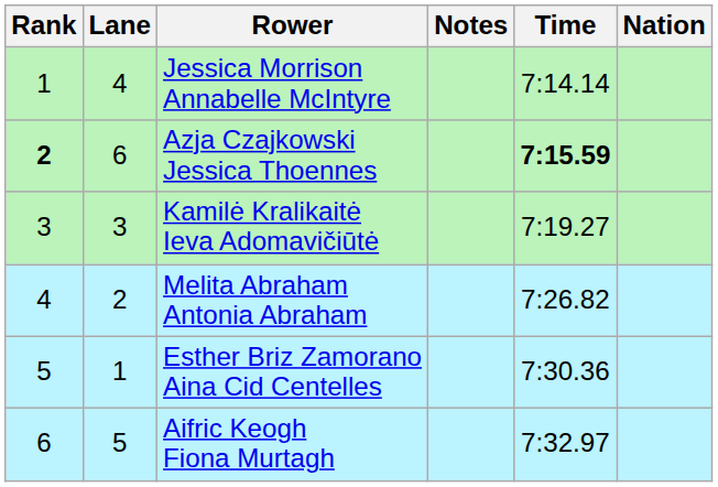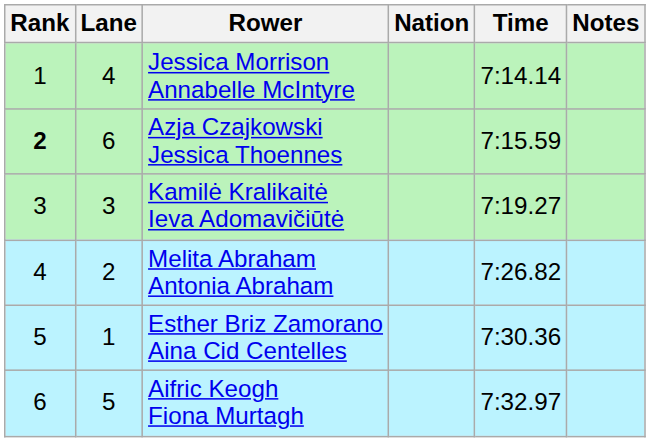columns swapped: Nation <-> Notes
Azja Czajkowski Jessica Thoennes | Time: bold -> normal
